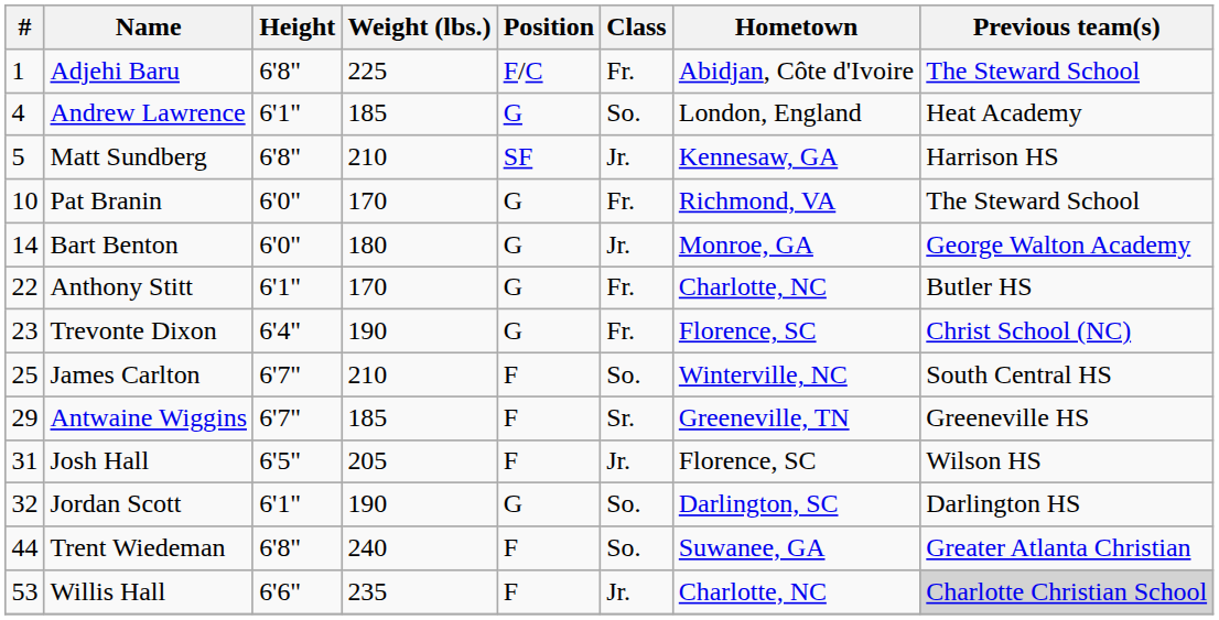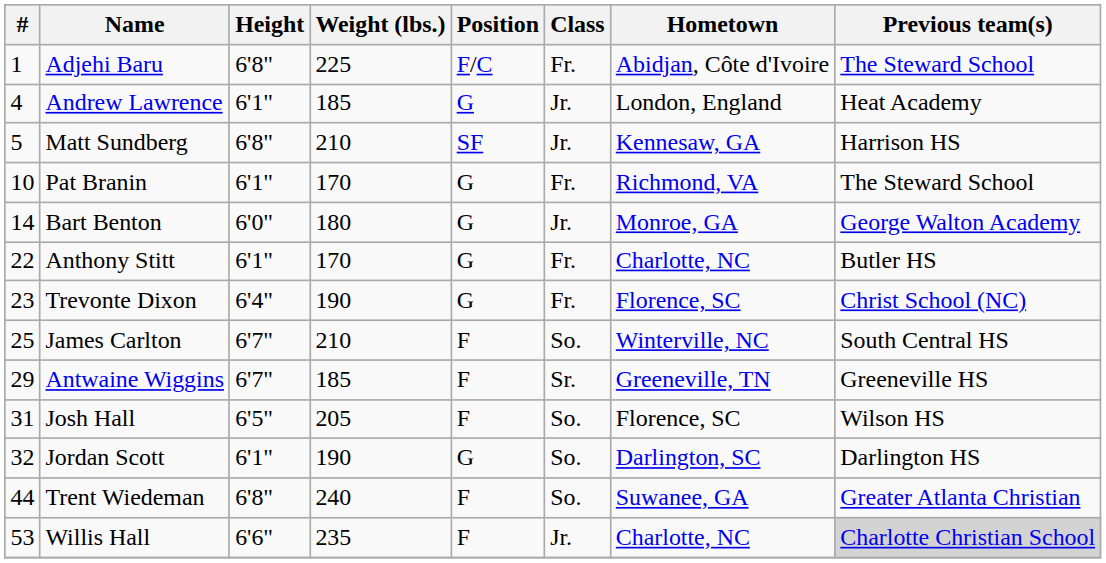Andrew Lawrence | Class: So. -> Jr.
Pat Branin | Height: 6'0" -> 6'1"
Josh Hall | Class: Jr. -> So.
